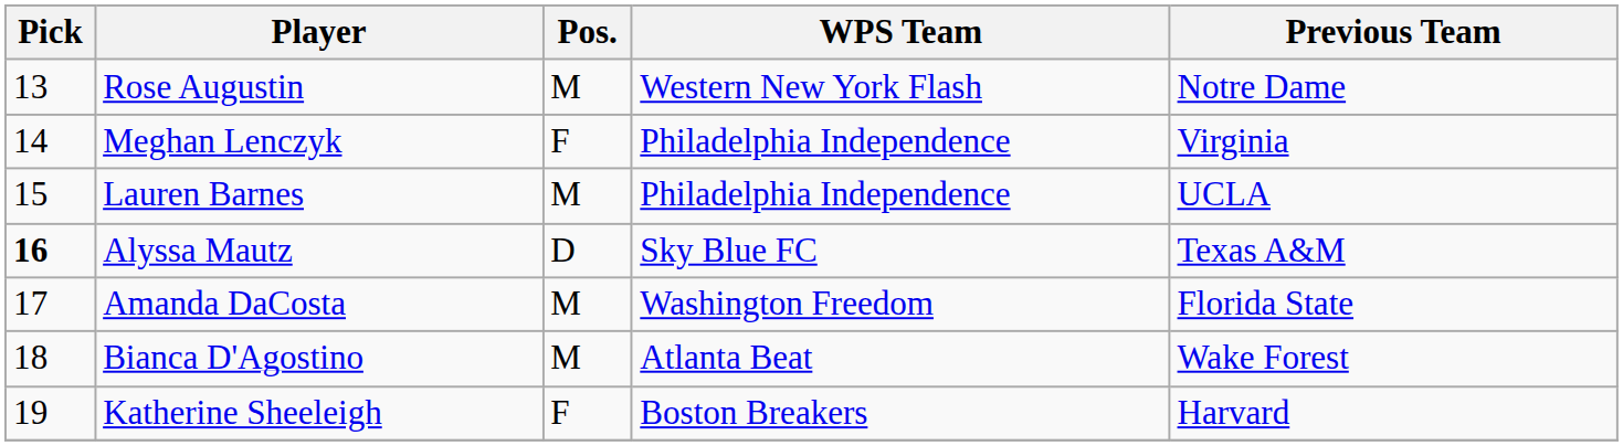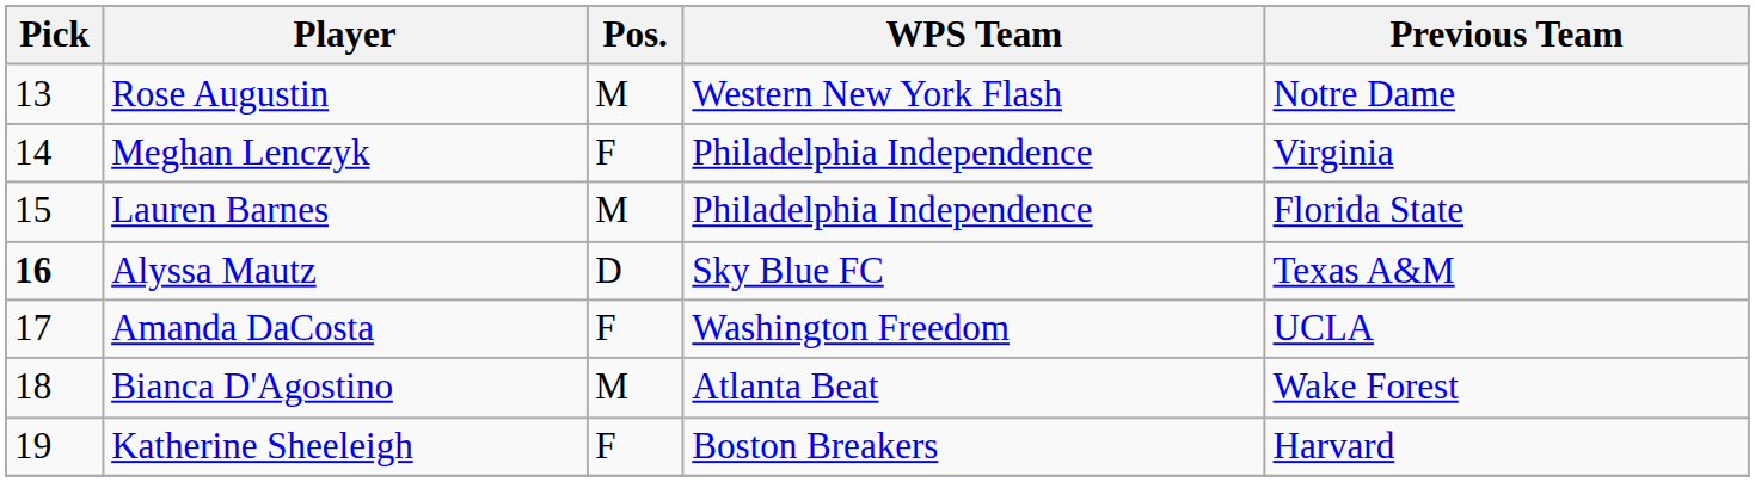Lauren Barnes | Previous Team: UCLA -> Florida State
Amanda DaCosta | Pos.: M -> F
Amanda DaCosta | Previous Team: Florida State -> UCLA
